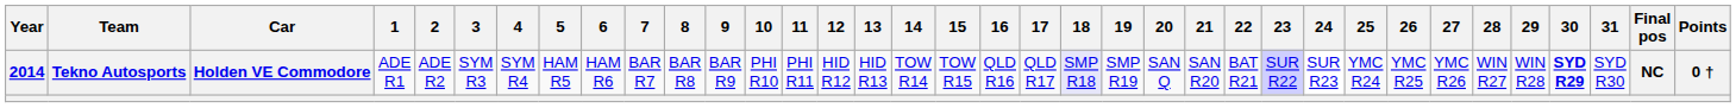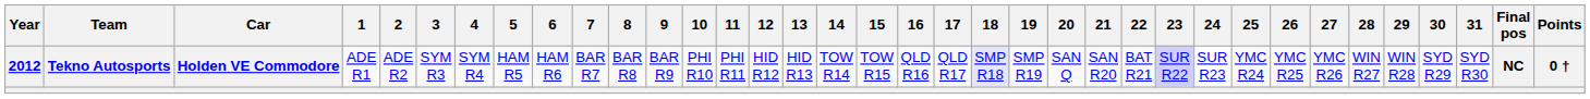Tekno Autosports | Year: 2014 -> 2012
Tekno Autosports | 30: bold -> normal
